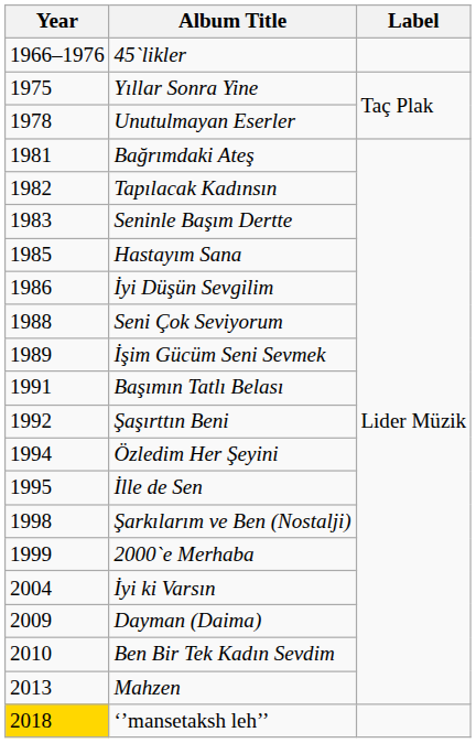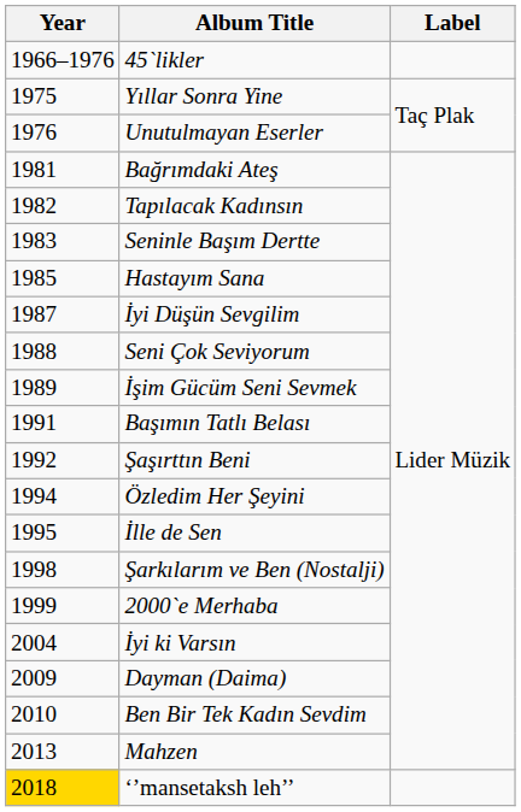Unutulmayan Eserler | Year: 1978 -> 1976
İyi Düşün Sevgilim | Year: 1986 -> 1987
